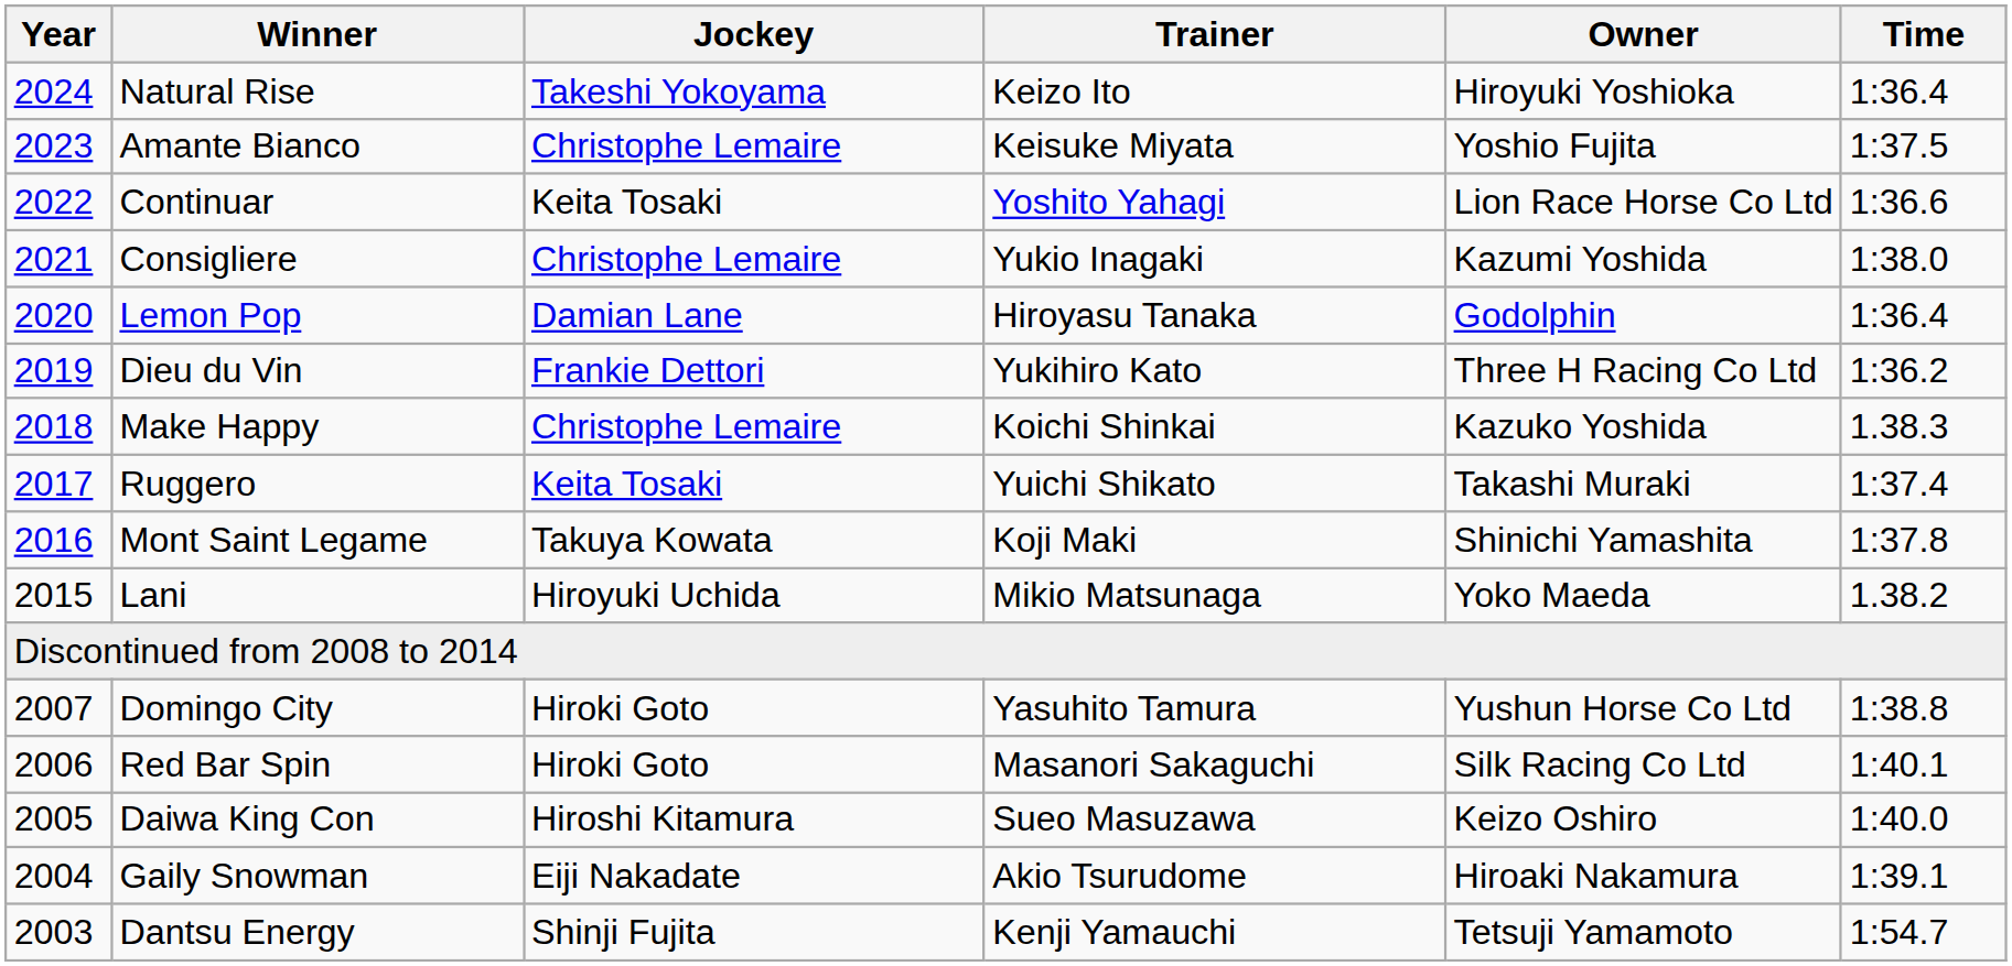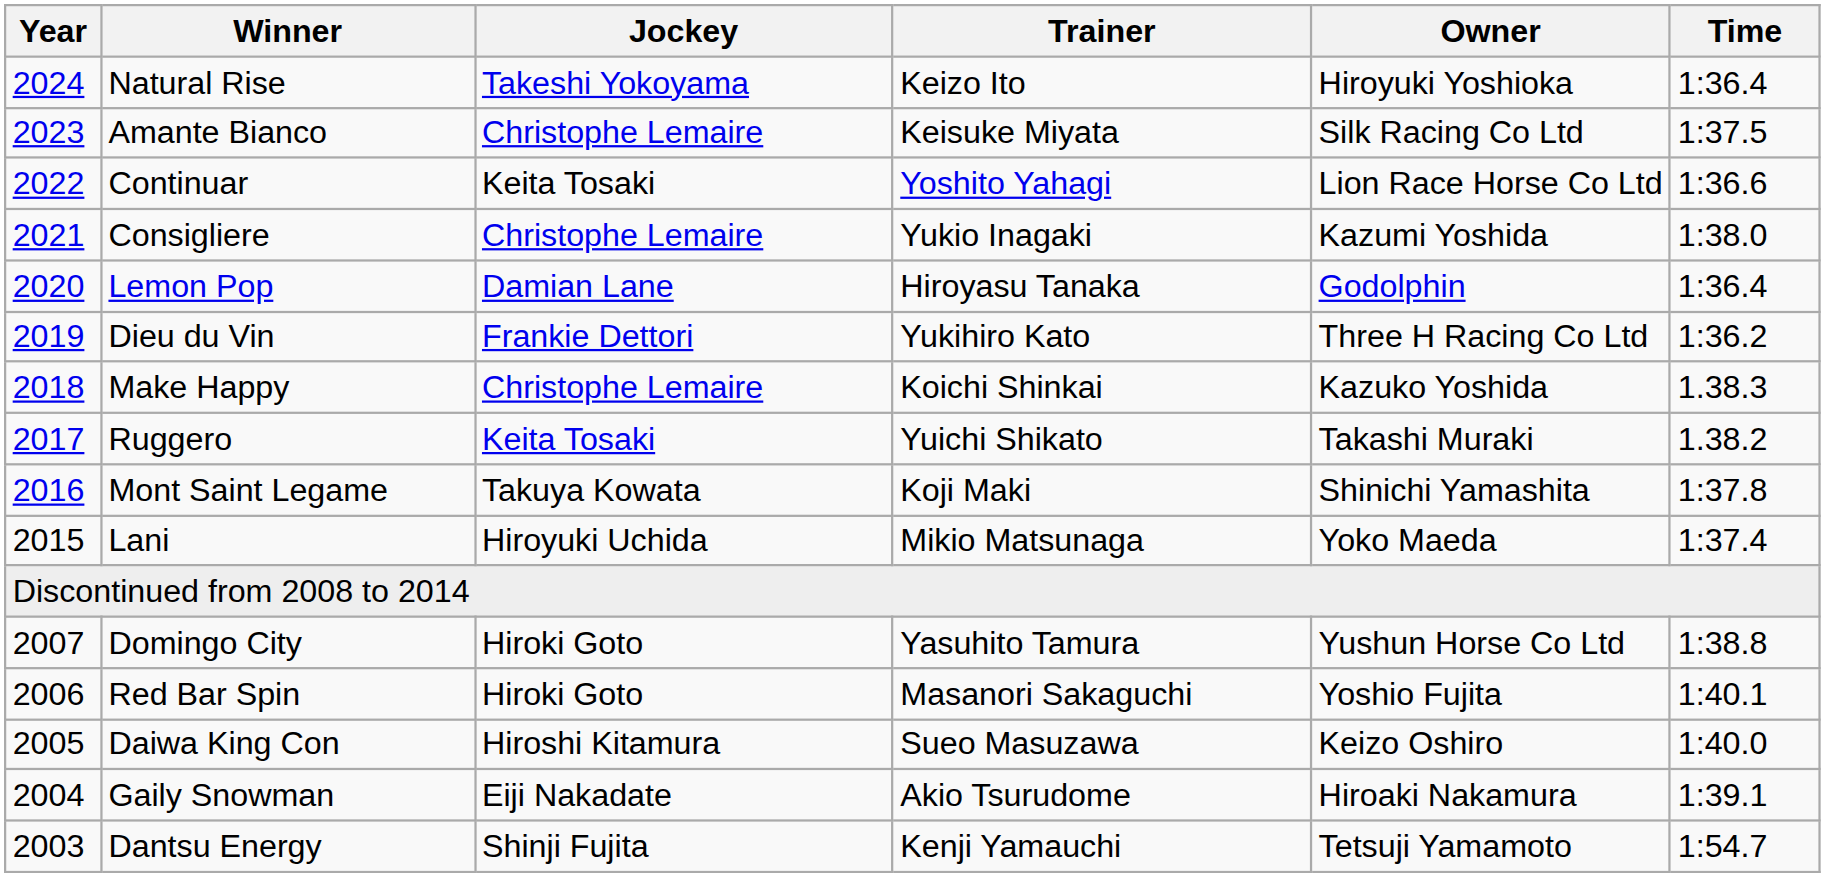Amante Bianco | Owner: Yoshio Fujita -> Silk Racing Co Ltd
Ruggero | Time: 1:37.4 -> 1.38.2
Lani | Time: 1.38.2 -> 1:37.4
Red Bar Spin | Owner: Silk Racing Co Ltd -> Yoshio Fujita
